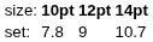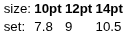set: | column 4: 10.7 -> 10.5
